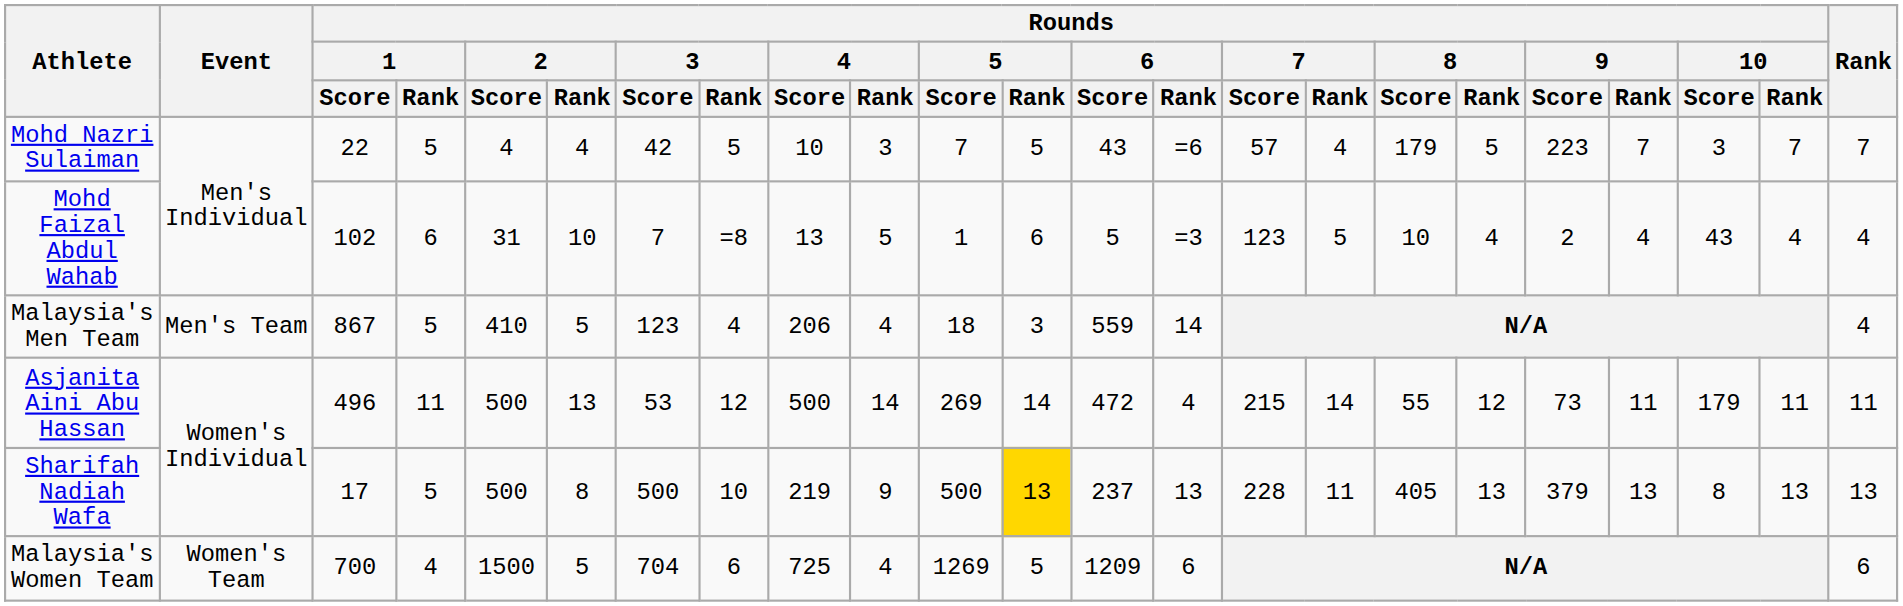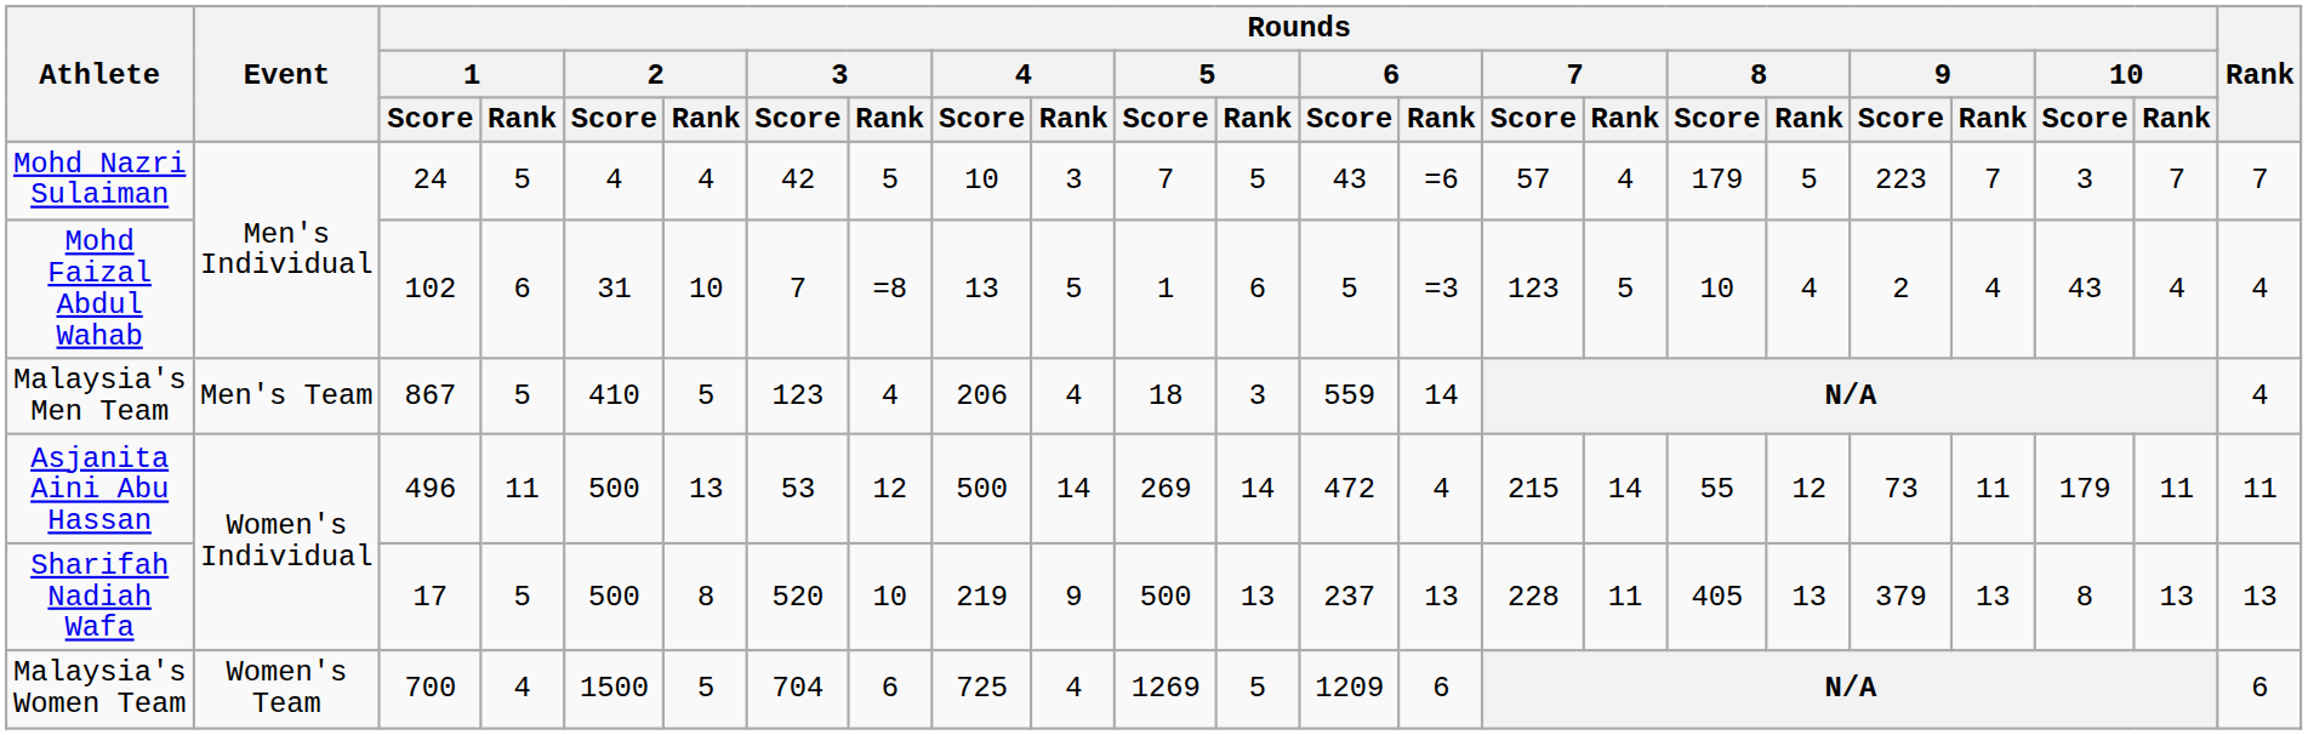Mohd Nazri Sulaiman | Rounds / 1 / Score: 22 -> 24
Sharifah Nadiah Wafa | Rounds / 3 / Score: 500 -> 520
Sharifah Nadiah Wafa | Rounds / 5 / Rank: gold background -> no background
